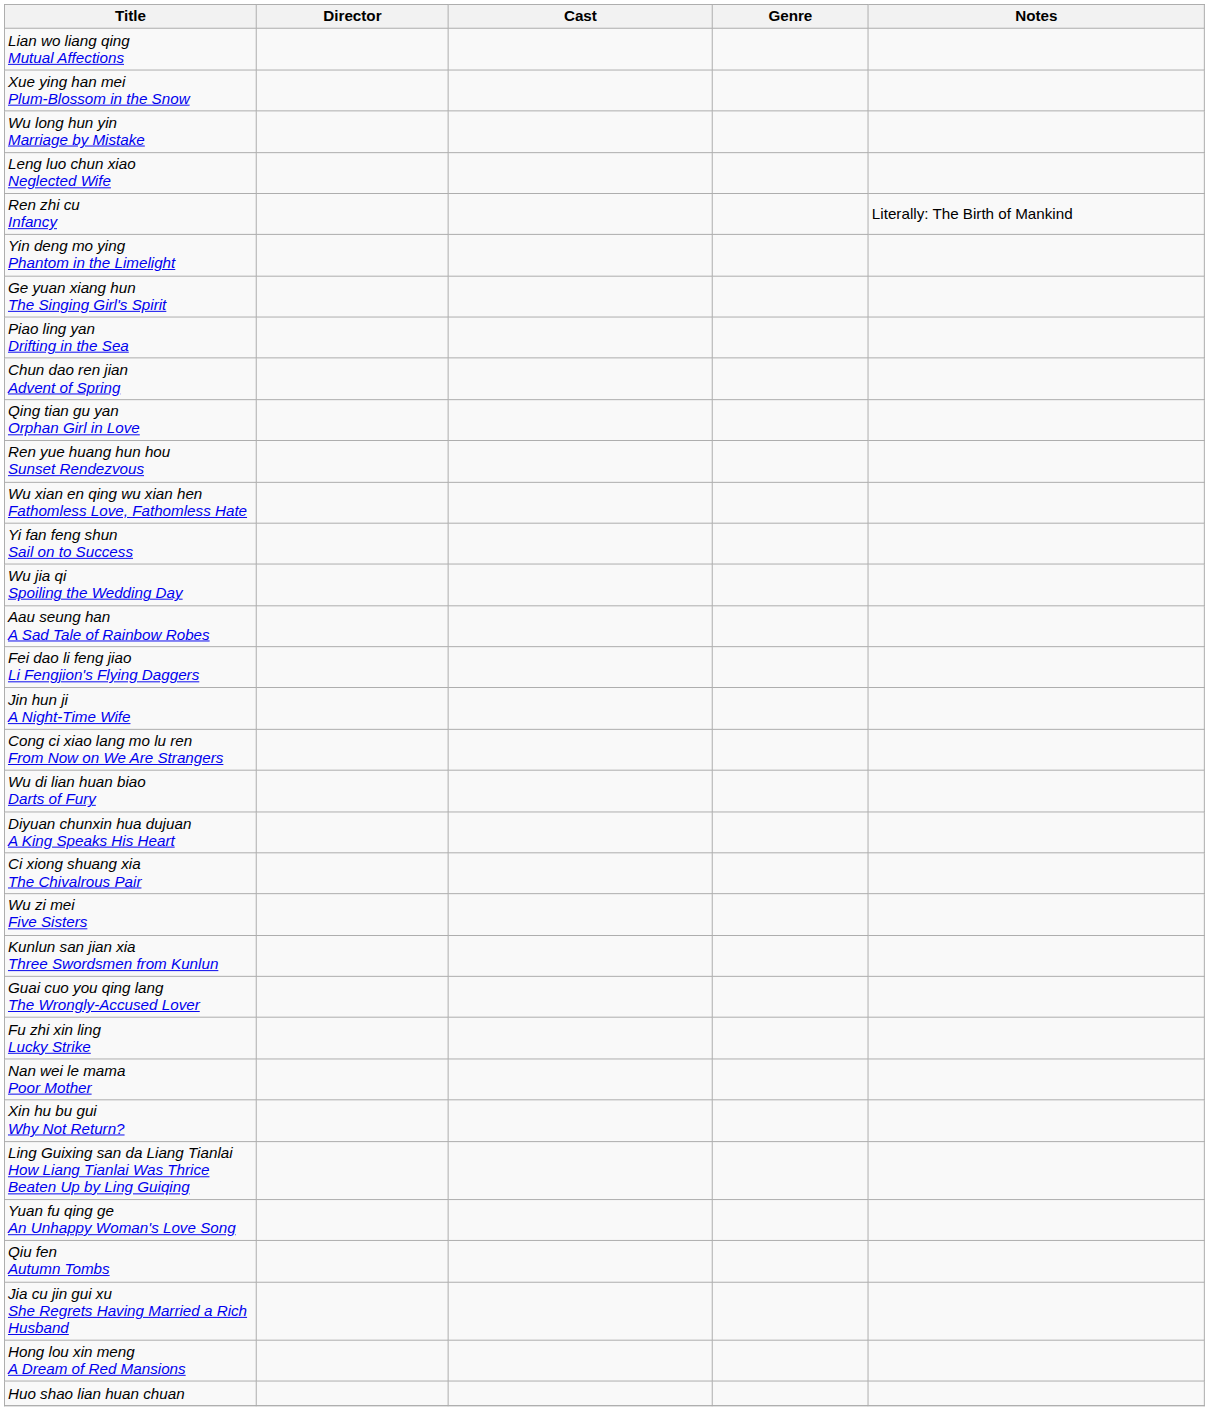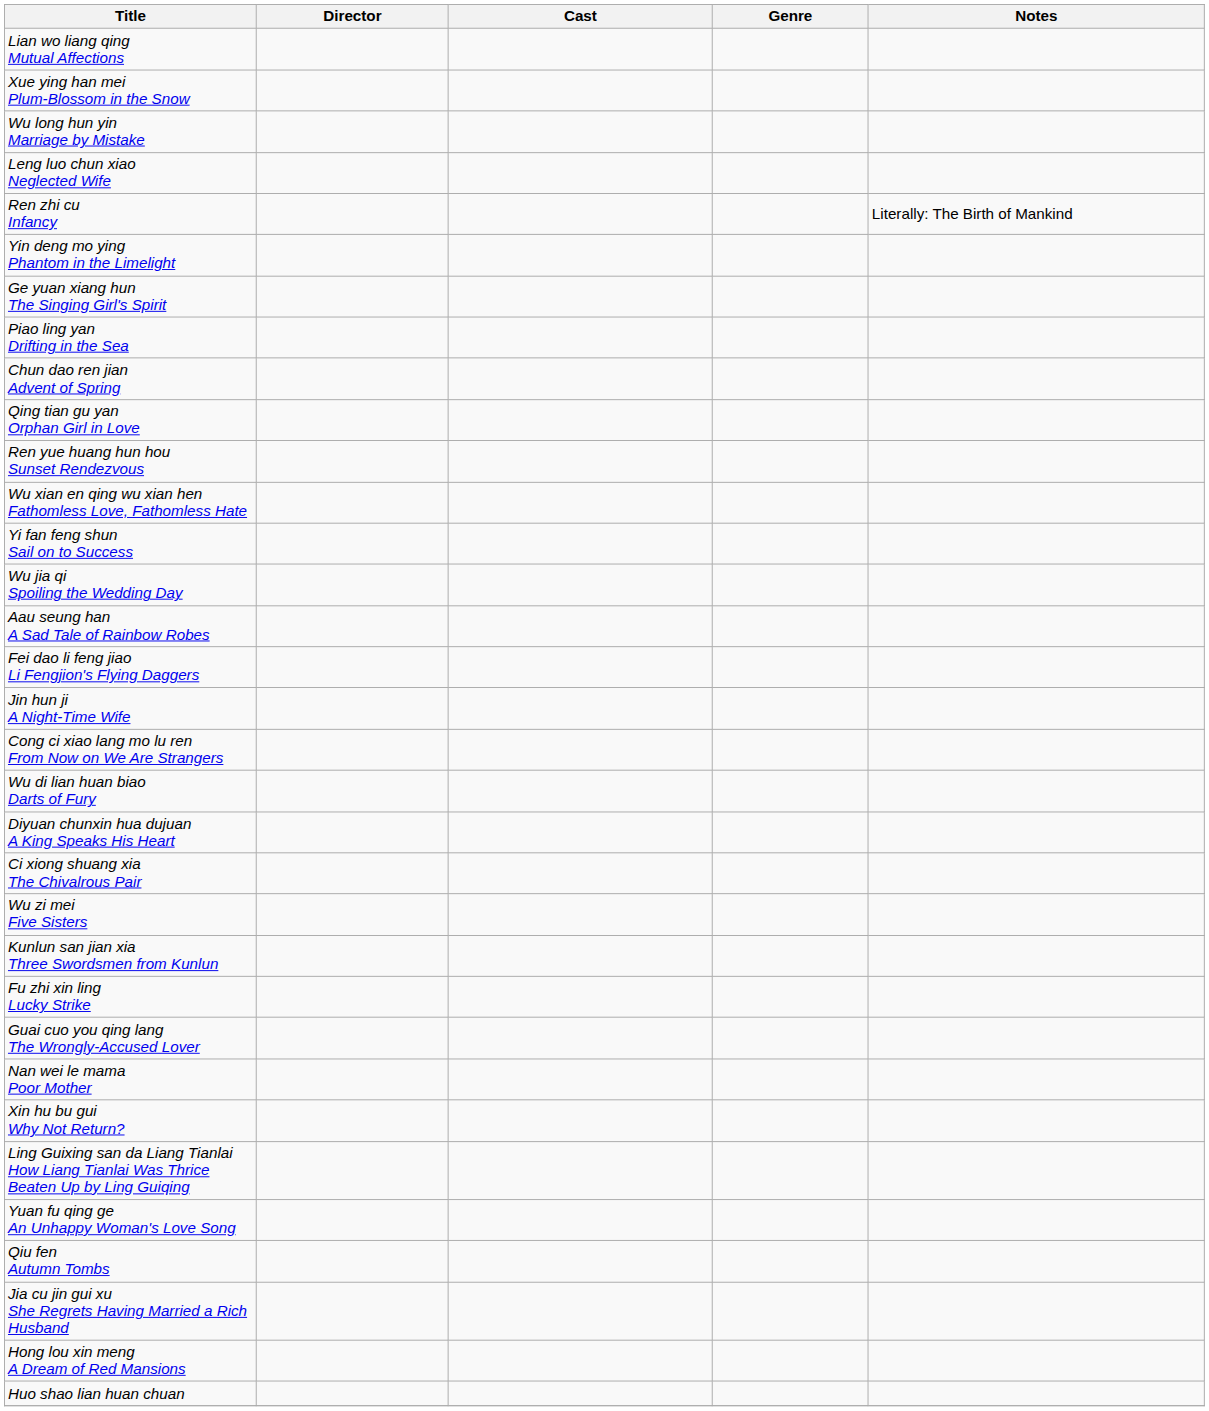rows swapped: Fu zhi xin ling Lucky Strike <-> Guai cuo you qing lang The Wrongly-Accused Lover
